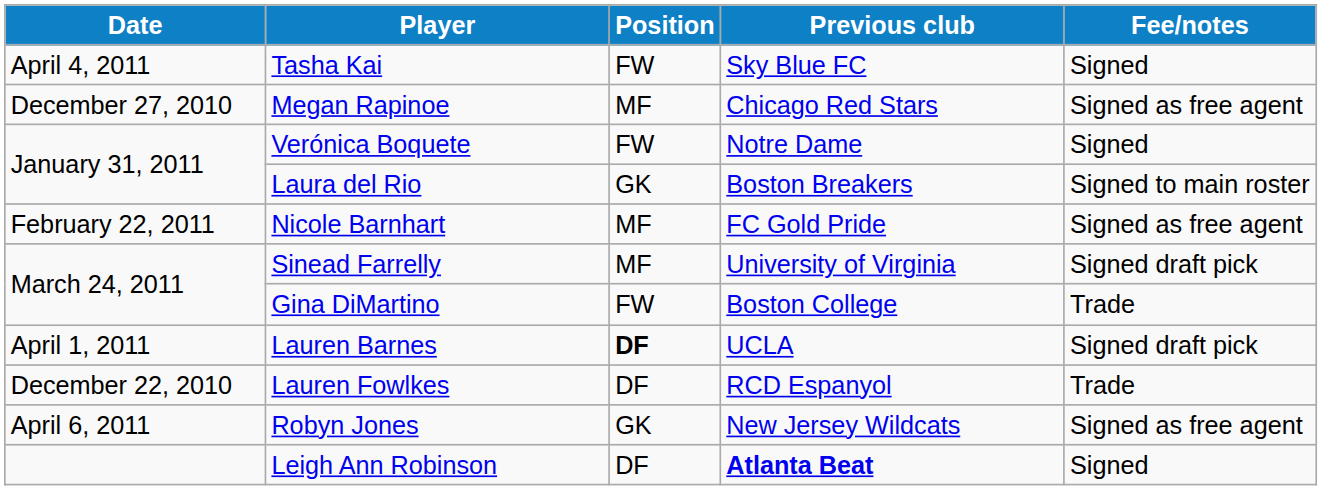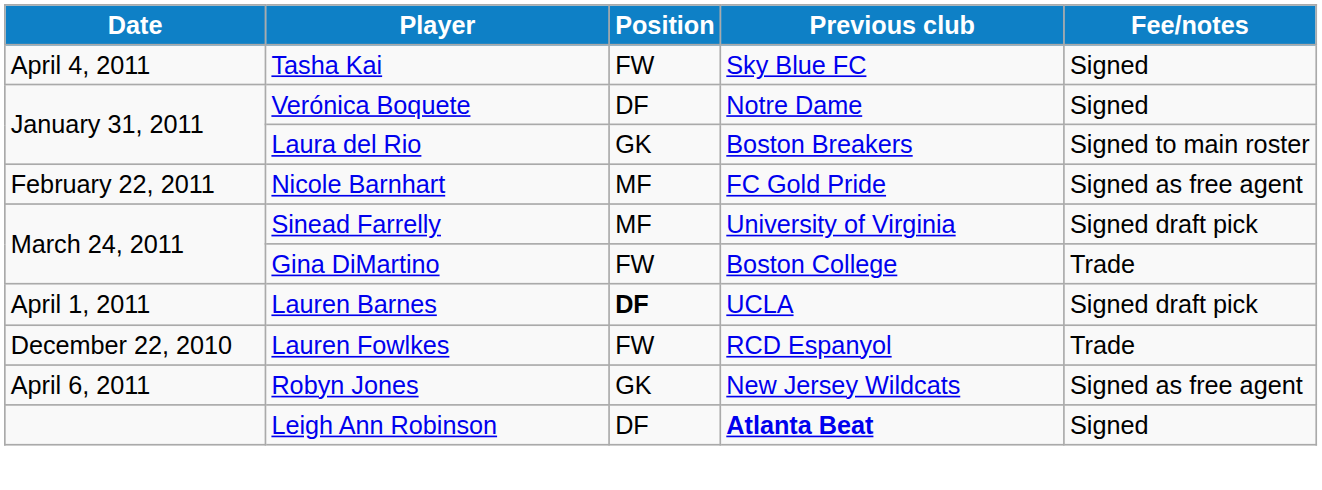- row: December 27, 2010 | Megan Rapinoe | MF | Chicago Red Stars | Signed as free agent
Verónica Boquete | Position: FW -> DF
Lauren Fowlkes | Position: DF -> FW
